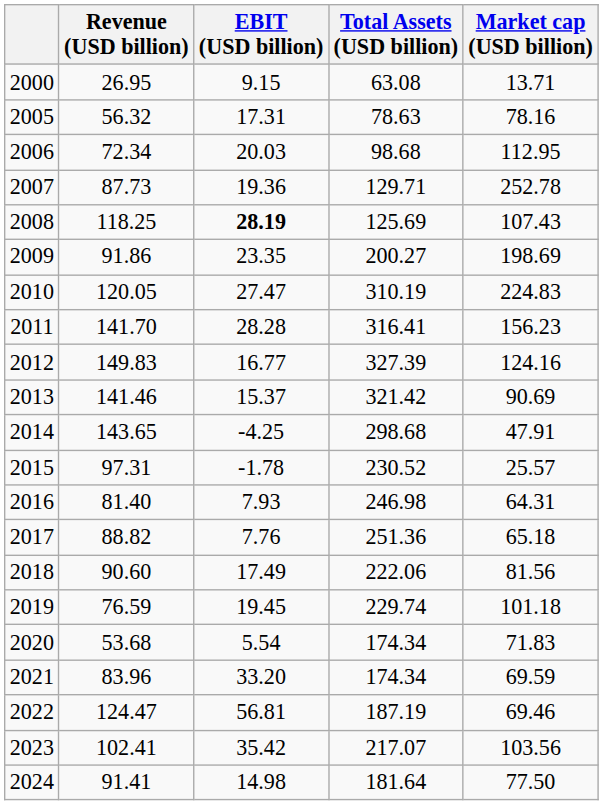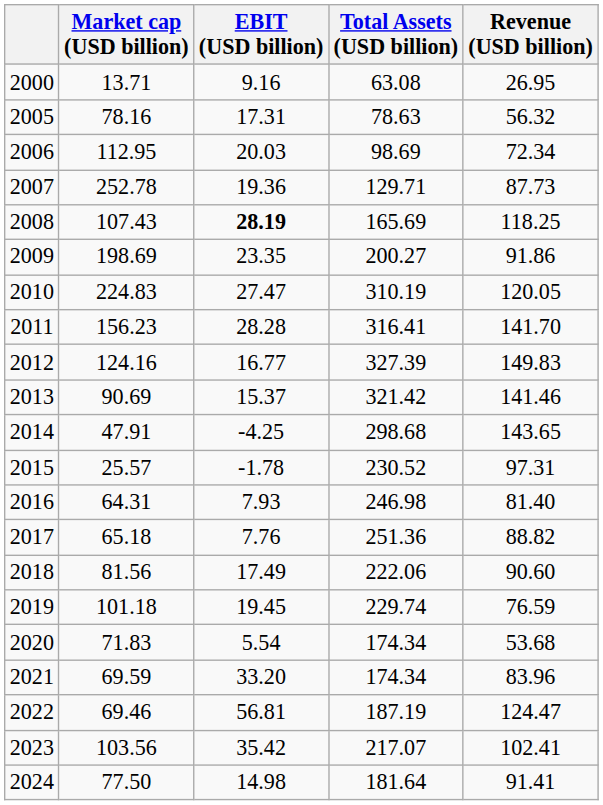columns swapped: Revenue (USD billion) <-> Market cap (USD billion)
2000 | EBIT (USD billion): 9.15 -> 9.16
2006 | Total Assets (USD billion): 98.68 -> 98.69
2008 | Total Assets (USD billion): 125.69 -> 165.69
